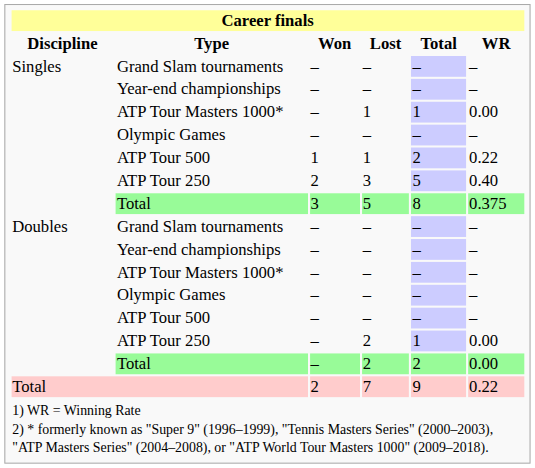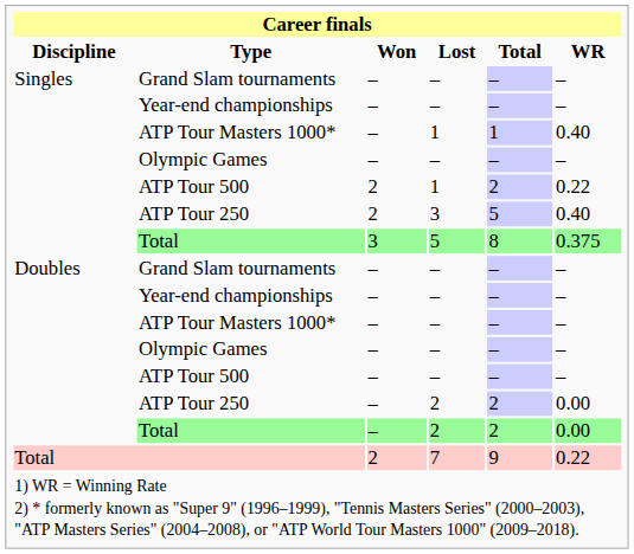Singles / ATP Tour Masters 1000* | WR: 0.00 -> 0.40
Singles / ATP Tour 500 | Won: 1 -> 2
Doubles / ATP Tour 250 | Total: 1 -> 2
